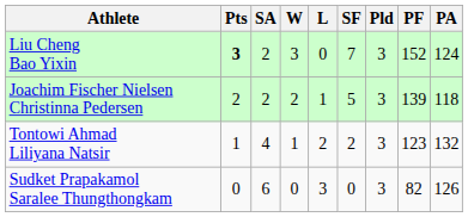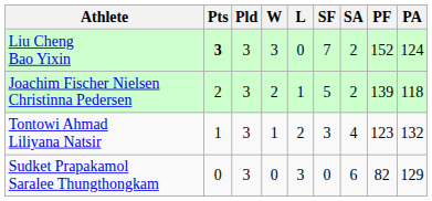columns swapped: Pld <-> SA
Tontowi Ahmad Liliyana Natsir | SF: 2 -> 3
Sudket Prapakamol Saralee Thungthongkam | PA: 126 -> 129
